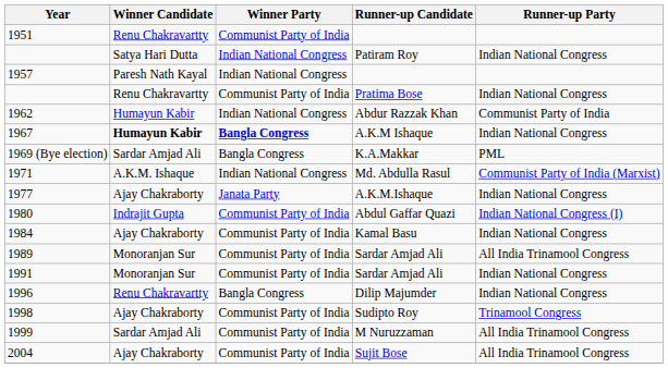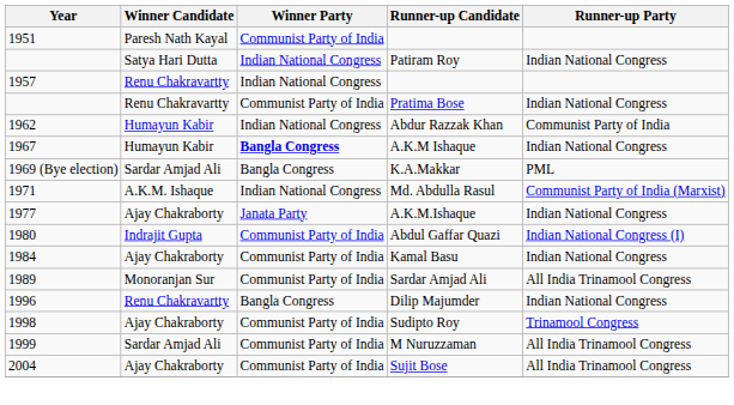1951 | Winner Candidate: Renu Chakravartty -> Paresh Nath Kayal
1957 | Winner Candidate: Paresh Nath Kayal -> Renu Chakravartty
1967 | Winner Candidate: bold -> normal
- row: 1991 | Monoranjan Sur | Communist Party of India | Sardar Amjad Ali | Indian National Congress
